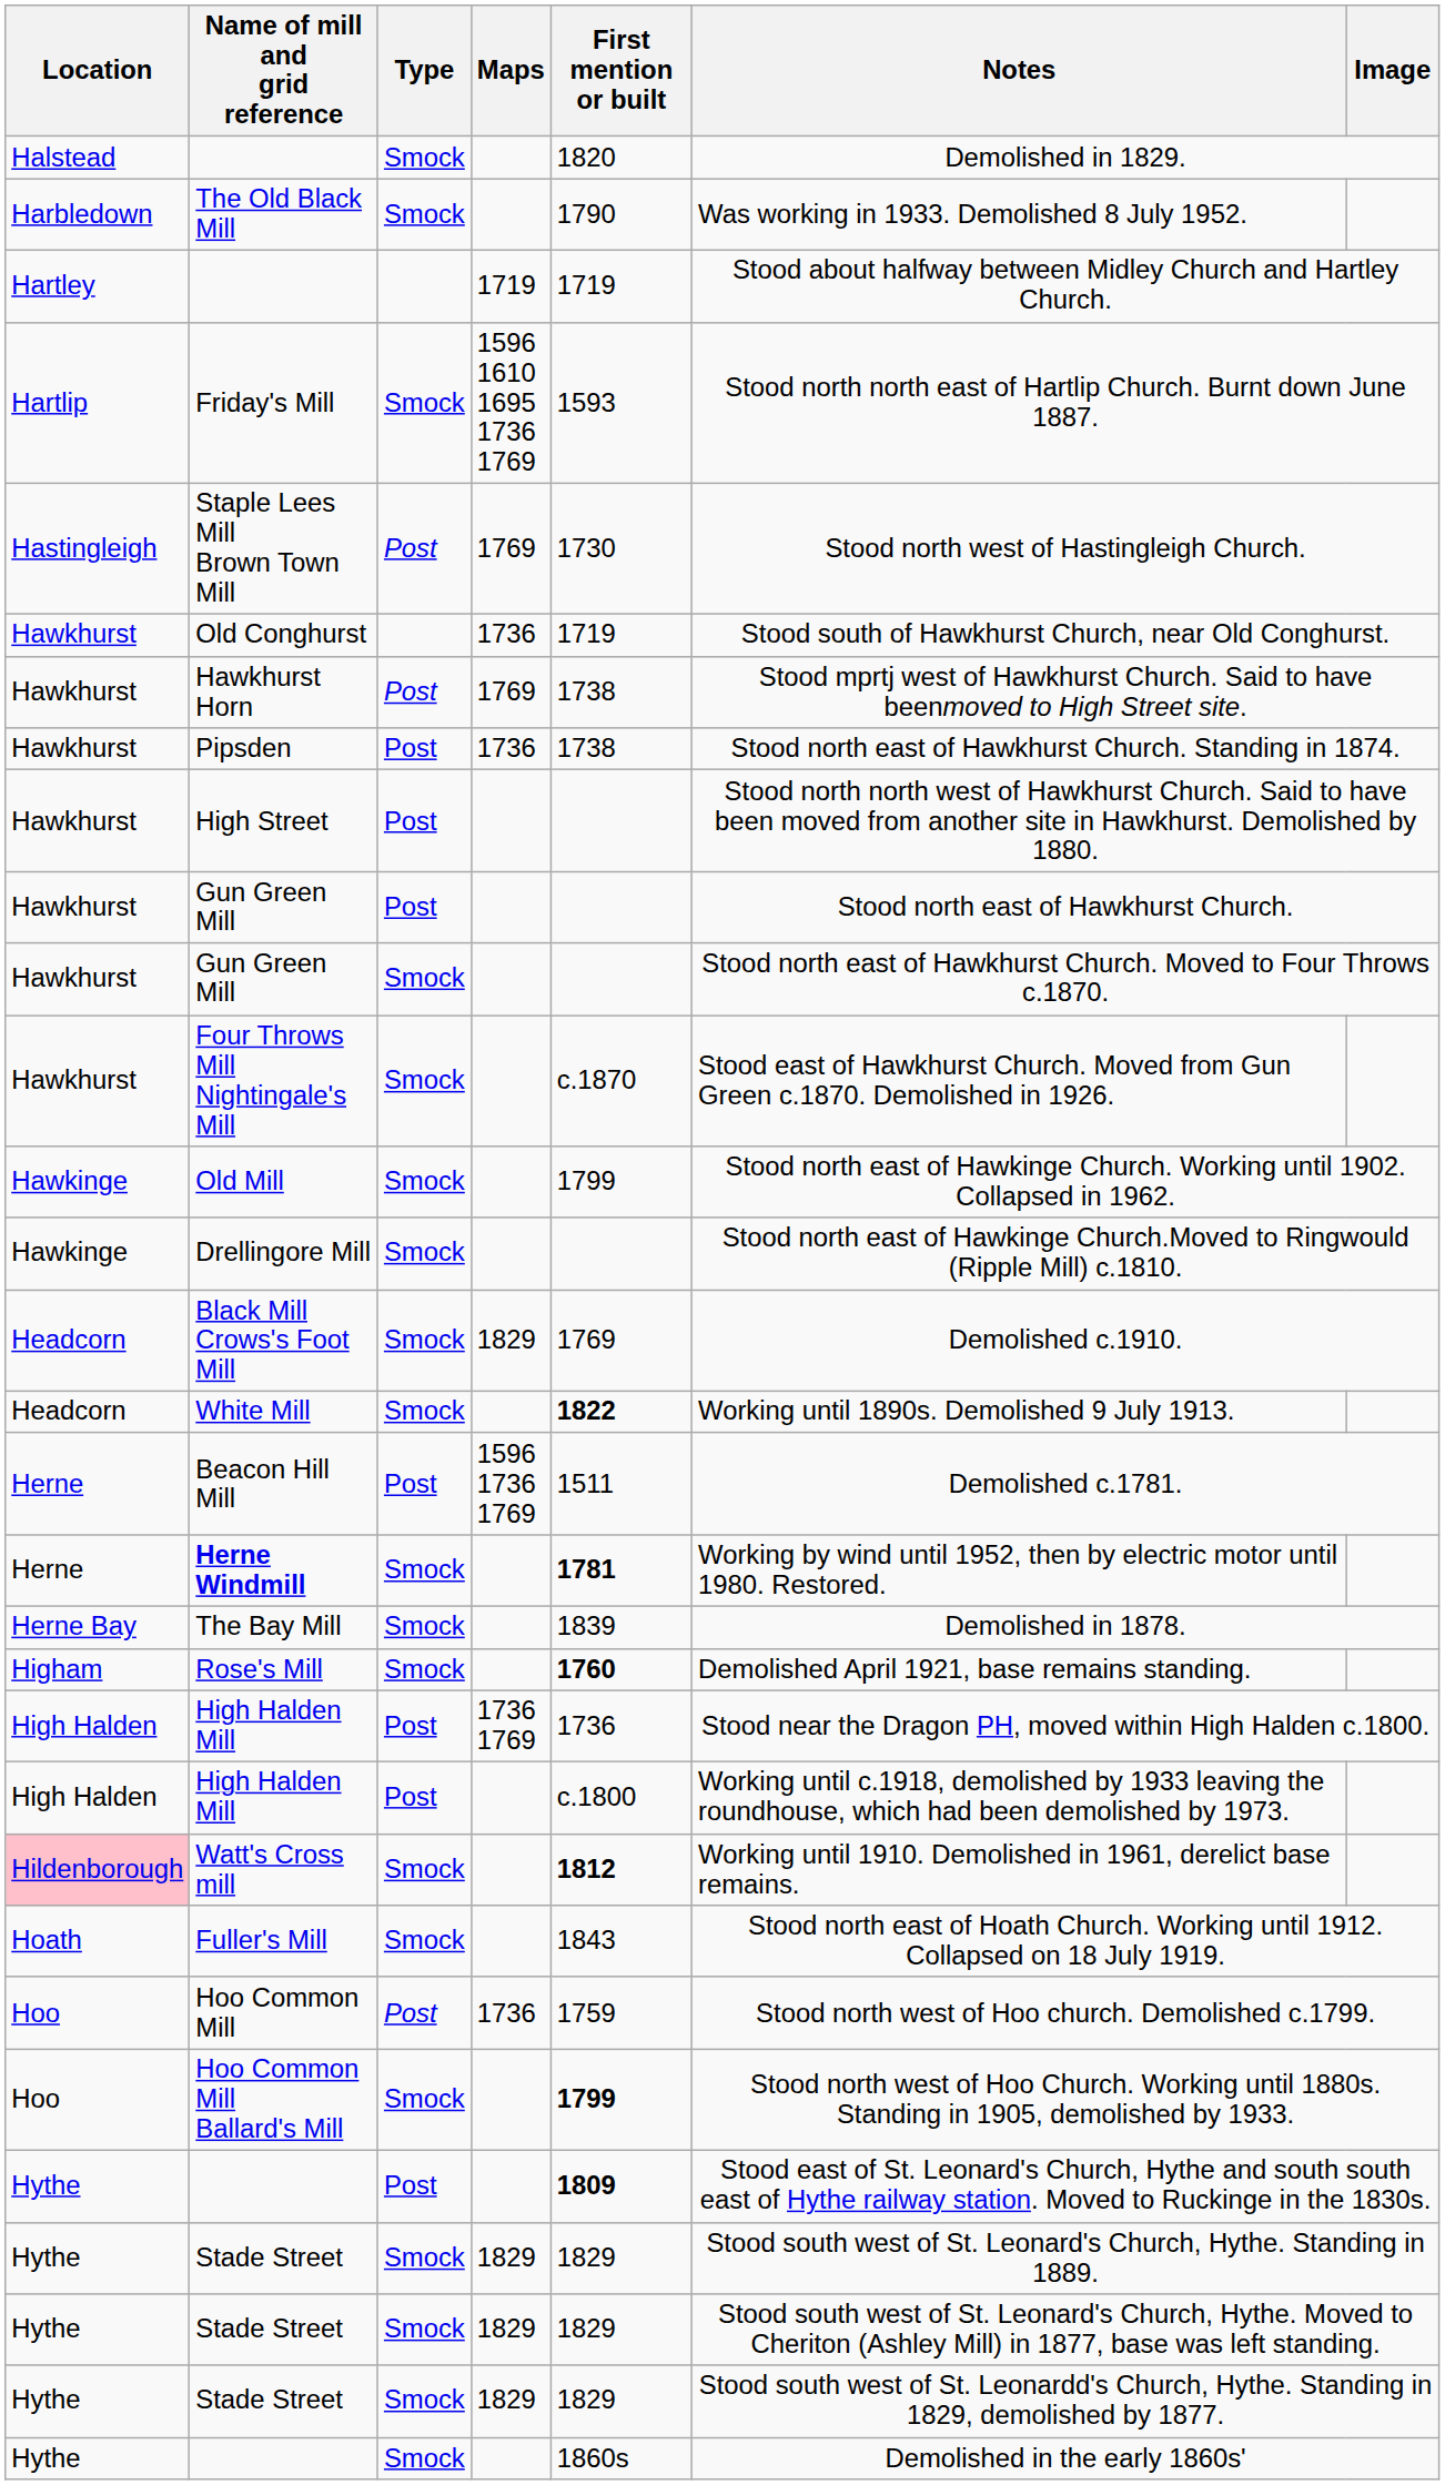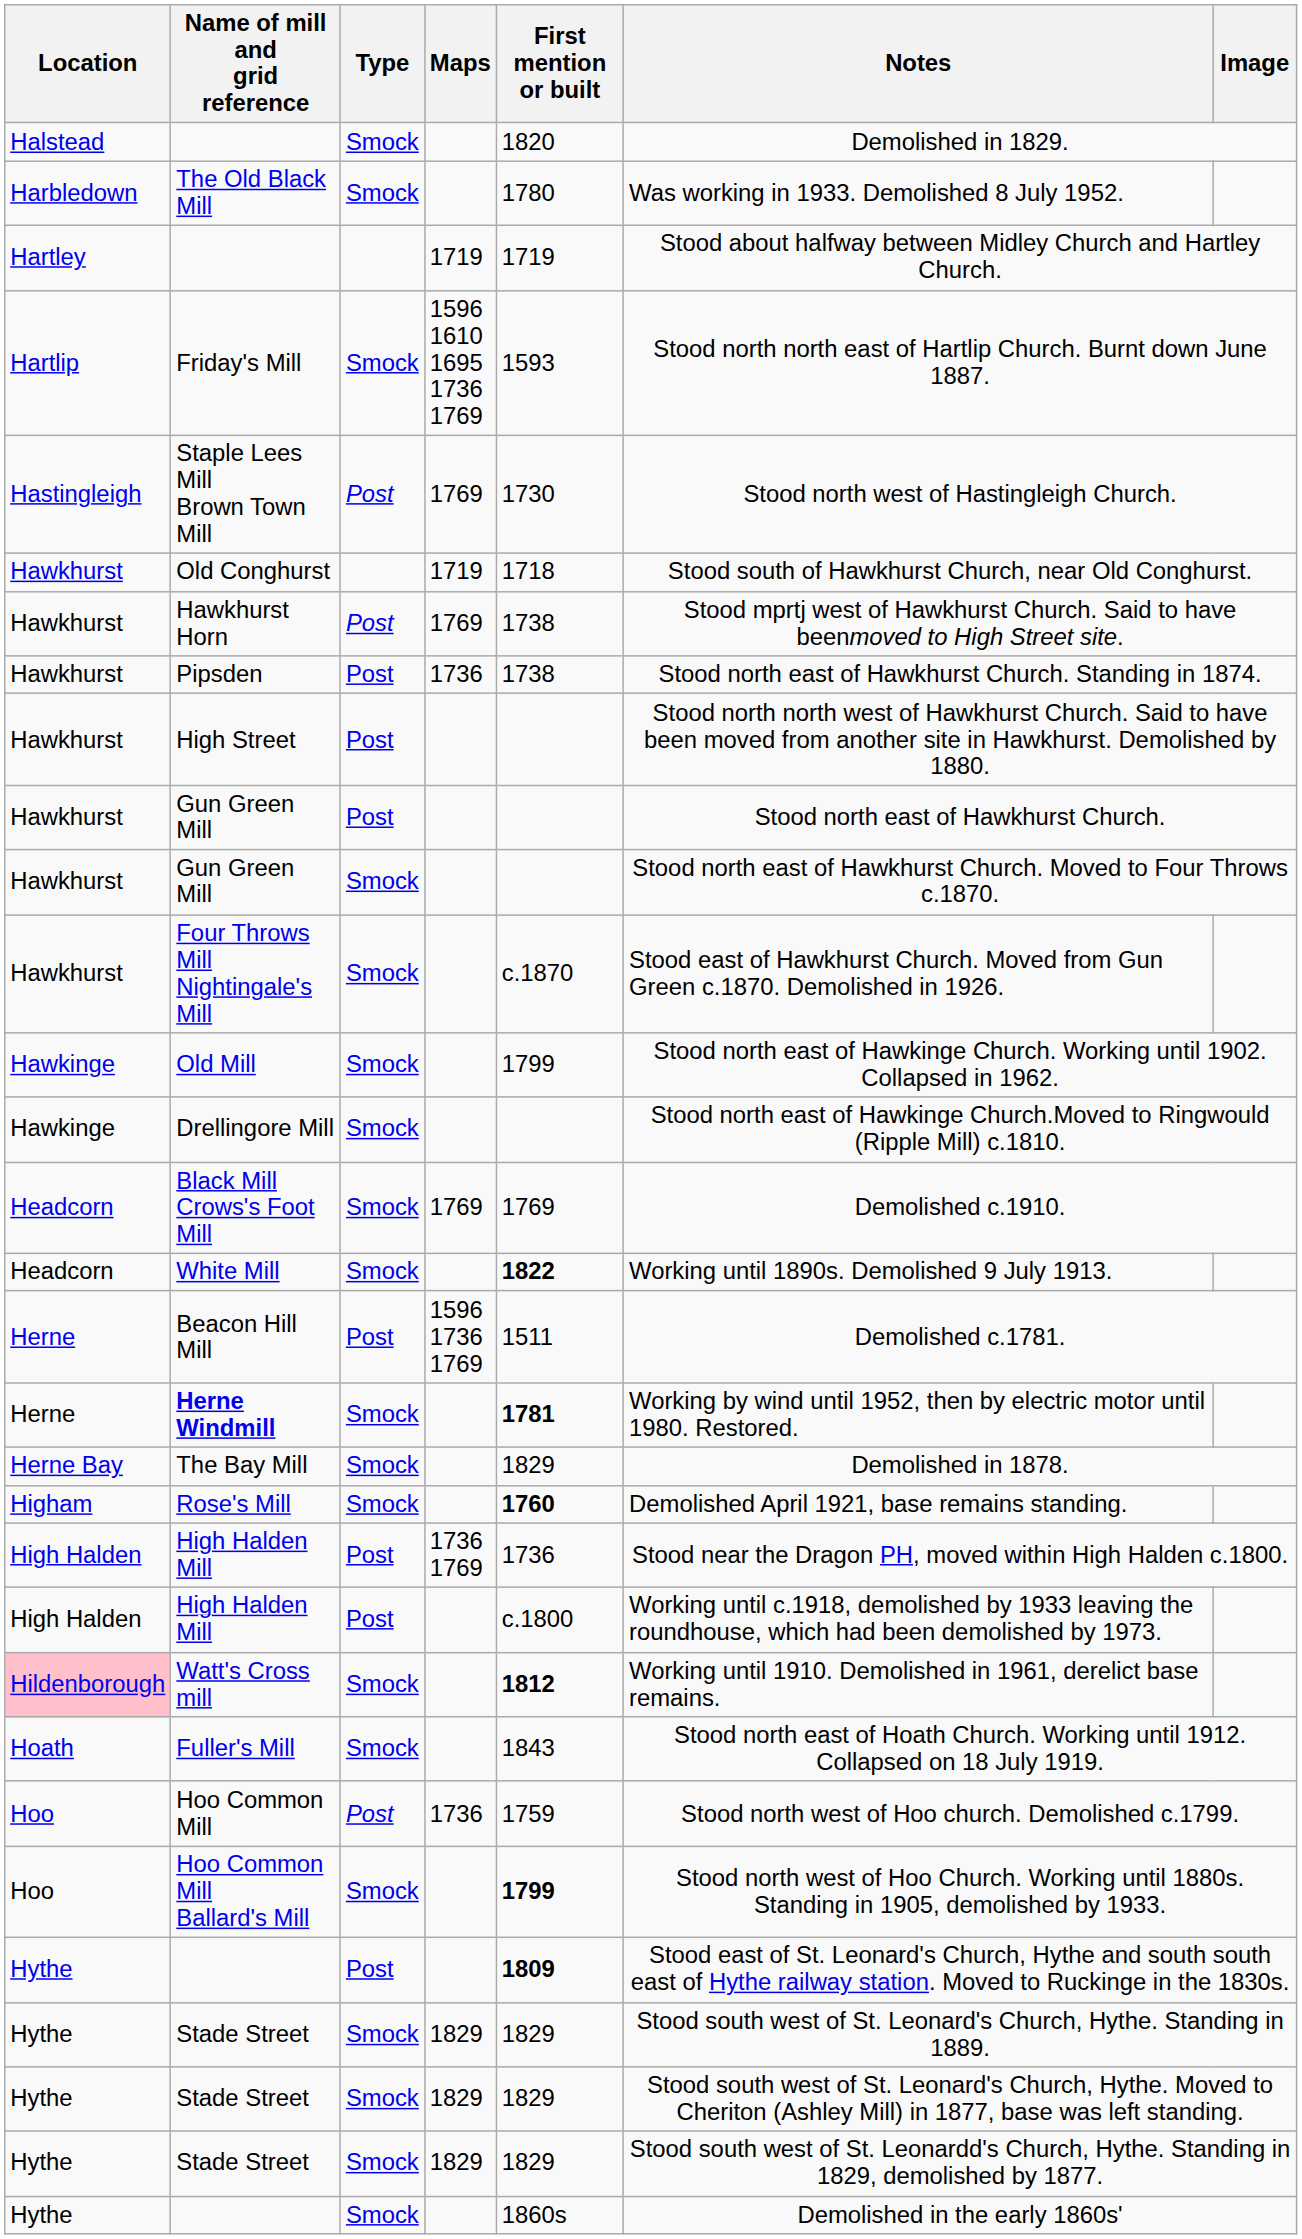The Old Black Mill | First mention or built: 1790 -> 1780
Old Conghurst | Maps: 1736 -> 1719
Old Conghurst | First mention or built: 1719 -> 1718
Black Mill Crows's Foot Mill | Maps: 1829 -> 1769
The Bay Mill | First mention or built: 1839 -> 1829
